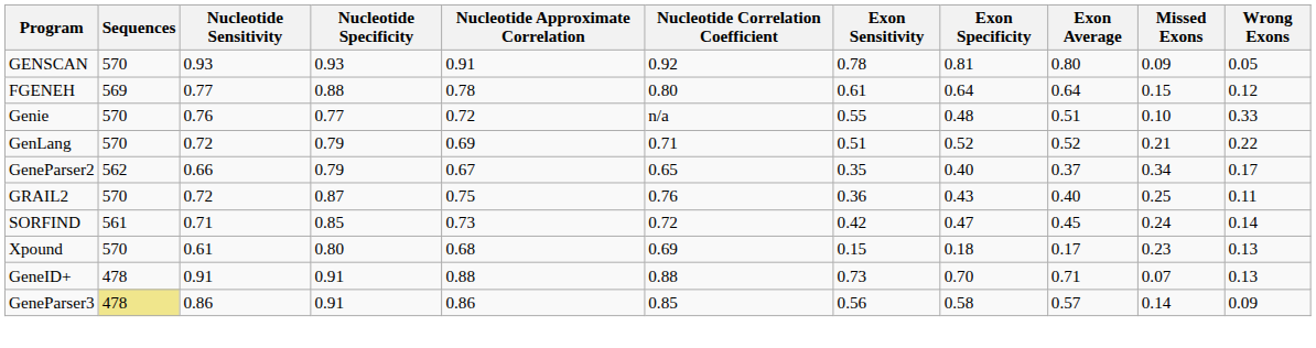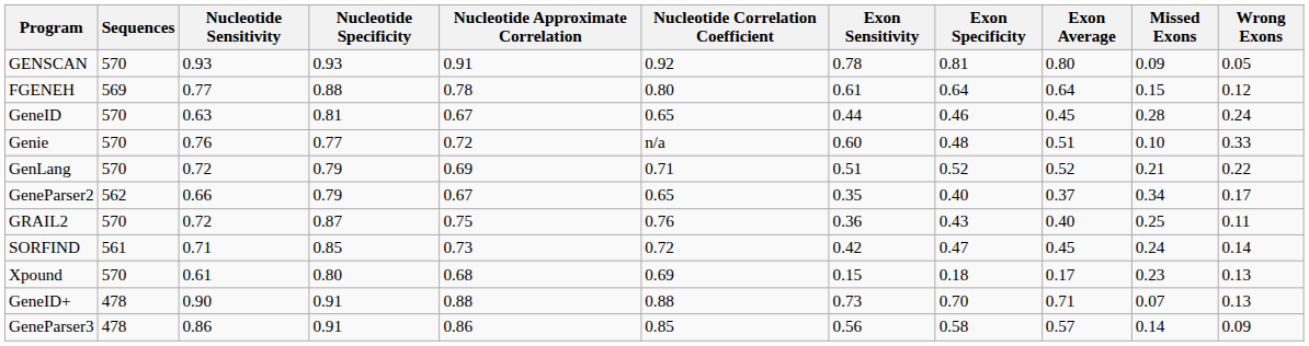+ row: GeneID | 570 | 0.63 | 0.81 | 0.67 | 0.65 | 0.44 | 0.46 | 0.45 | 0.28 | 0.24
Genie | Exon Sensitivity: 0.55 -> 0.60
GeneID+ | Nucleotide Sensitivity: 0.91 -> 0.90
GeneParser3 | Sequences: khaki background -> no background
